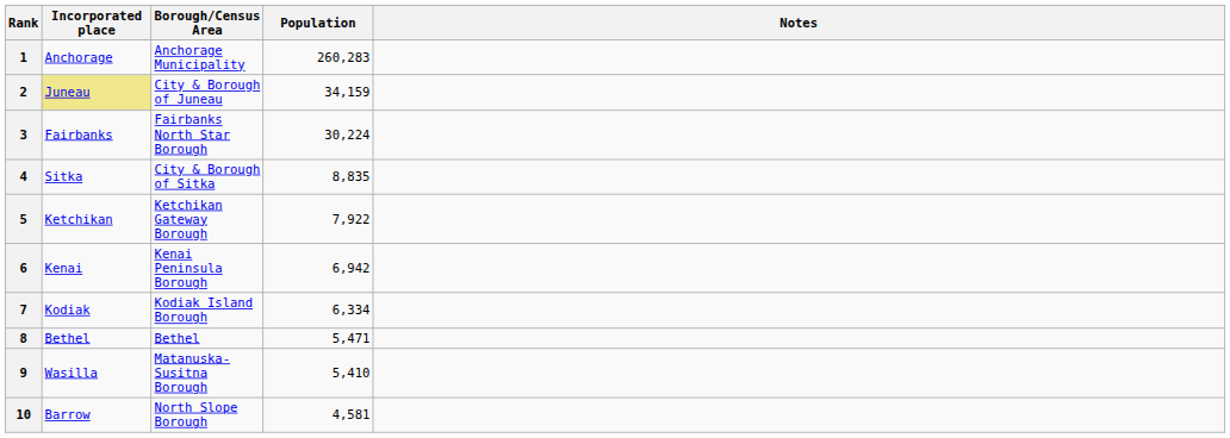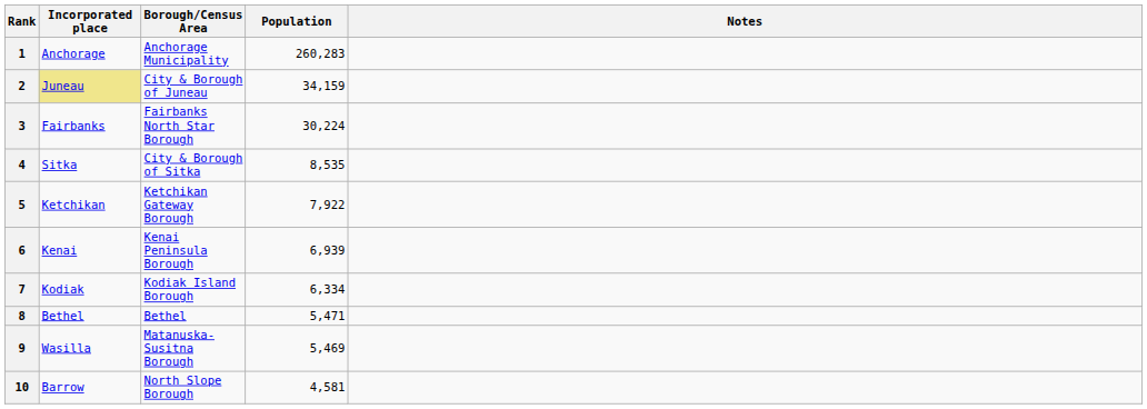4 | Population: 8,835 -> 8,535
6 | Population: 6,942 -> 6,939
9 | Population: 5,410 -> 5,469
